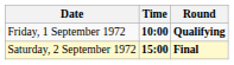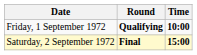columns swapped: Time <-> Round
